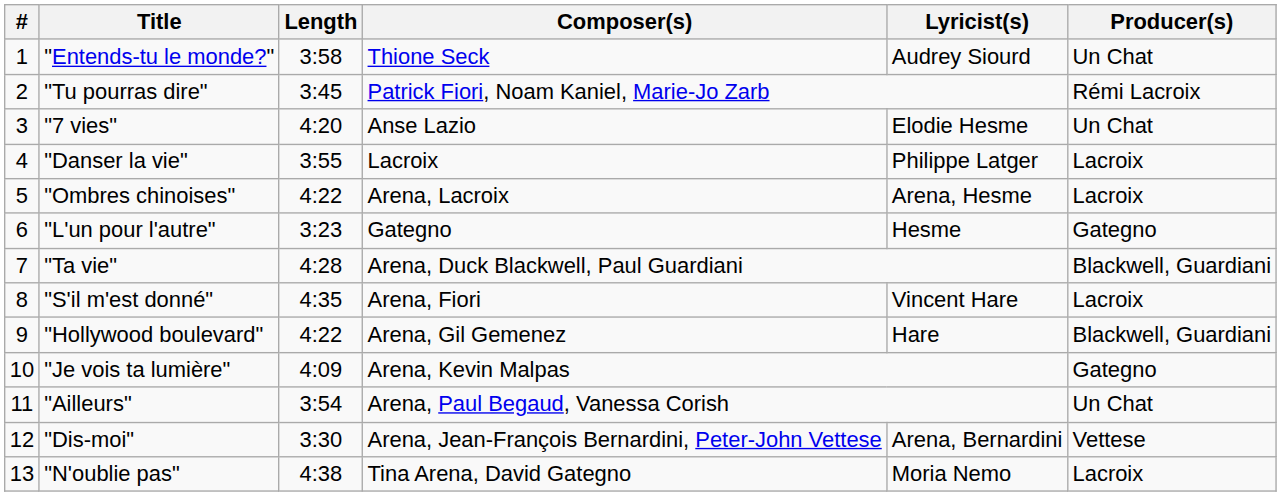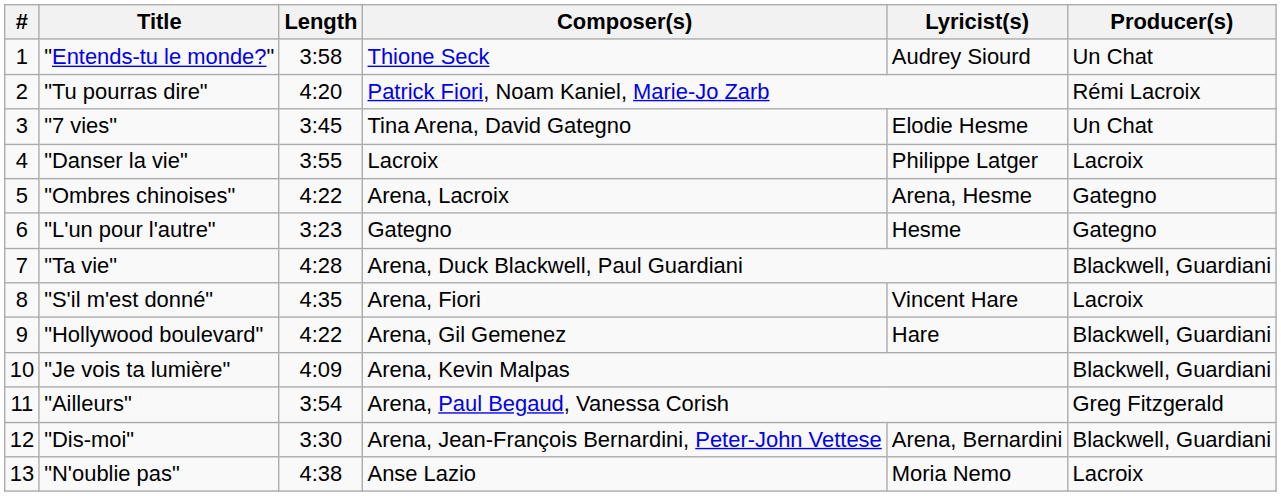"Tu pourras dire" | Length: 3:45 -> 4:20
"7 vies" | Length: 4:20 -> 3:45
"7 vies" | Composer(s): Anse Lazio -> Tina Arena, David Gategno
"Ombres chinoises" | Producer(s): Lacroix -> Gategno
"Je vois ta lumière" | Producer(s): Gategno -> Blackwell, Guardiani
"Ailleurs" | Producer(s): Un Chat -> Greg Fitzgerald
"Dis-moi" | Producer(s): Vettese -> Blackwell, Guardiani
"N'oublie pas" | Composer(s): Tina Arena, David Gategno -> Anse Lazio
